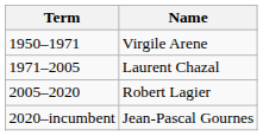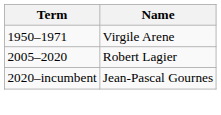- row: 1971–2005 | Laurent Chazal
